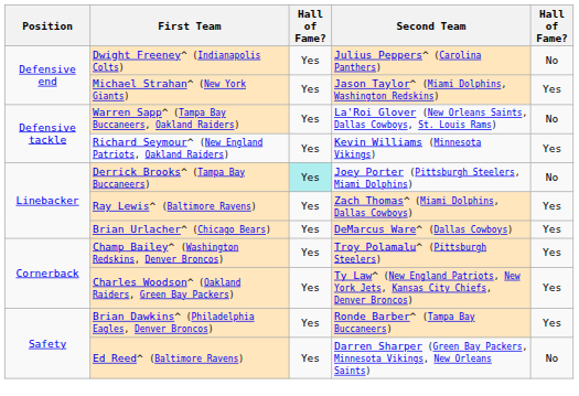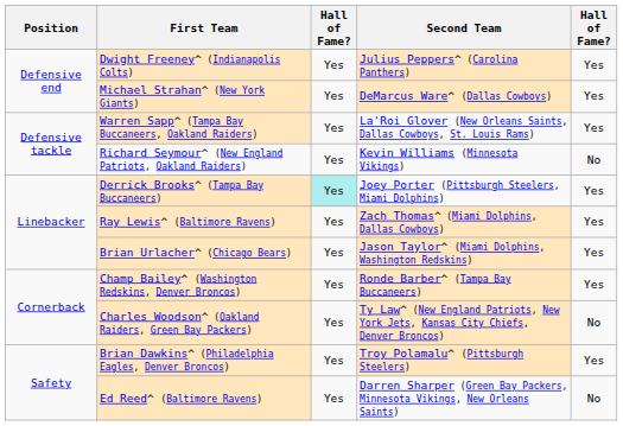Dwight Freeney^ (Indianapolis Colts) | column 5: No -> Yes
Michael Strahan^ (New York Giants) | Second Team: Jason Taylor^ (Miami Dolphins, Washington Redskins) -> DeMarcus Ware^ (Dallas Cowboys)
Warren Sapp^ (Tampa Bay Buccaneers, Oakland Raiders) | column 5: No -> Yes
Richard Seymour^ (New England Patriots, Oakland Raiders) | column 5: Yes -> No
Derrick Brooks^ (Tampa Bay Buccaneers) | column 5: No -> Yes
Brian Urlacher^ (Chicago Bears) | Second Team: DeMarcus Ware^ (Dallas Cowboys) -> Jason Taylor^ (Miami Dolphins, Washington Redskins)
Champ Bailey^ (Washington Redskins, Denver Broncos) | Second Team: Troy Polamalu^ (Pittsburgh Steelers) -> Ronde Barber^ (Tampa Bay Buccaneers)
Charles Woodson^ (Oakland Raiders, Green Bay Packers) | column 5: Yes -> No
Brian Dawkins^ (Philadelphia Eagles, Denver Broncos) | Second Team: Ronde Barber^ (Tampa Bay Buccaneers) -> Troy Polamalu^ (Pittsburgh Steelers)
